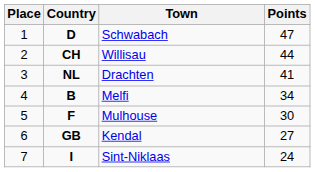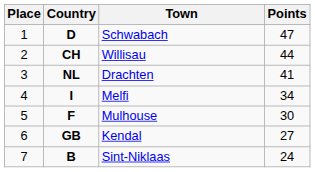Melfi | Country: B -> I
Sint-Niklaas | Country: I -> B
